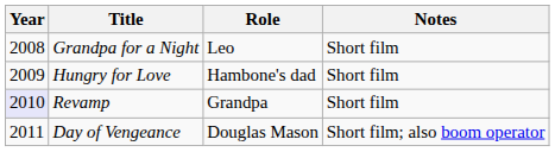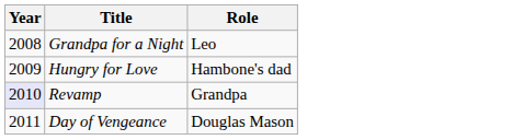- column: Notes | Short film | Short film | Short film | Short film; also boom operator
